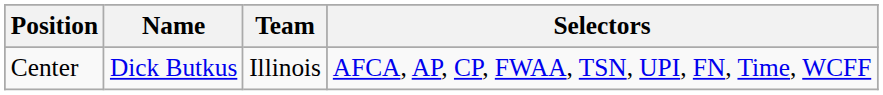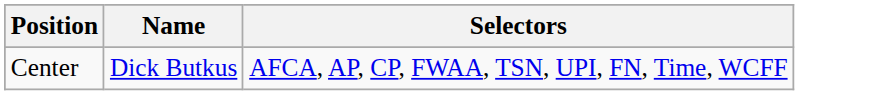- column: Team | Illinois
